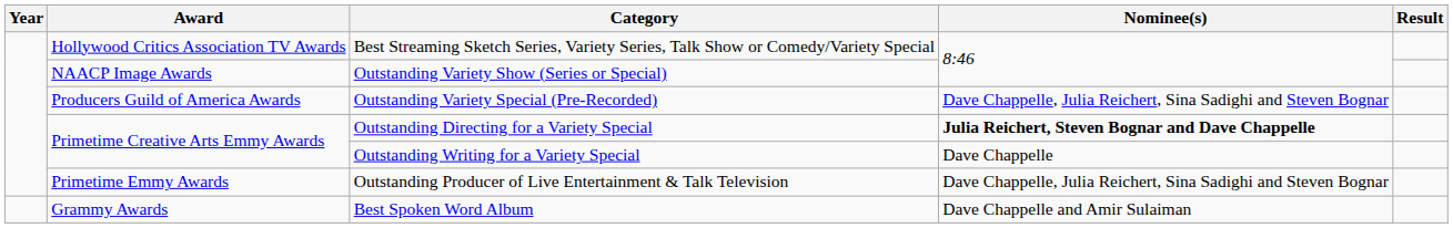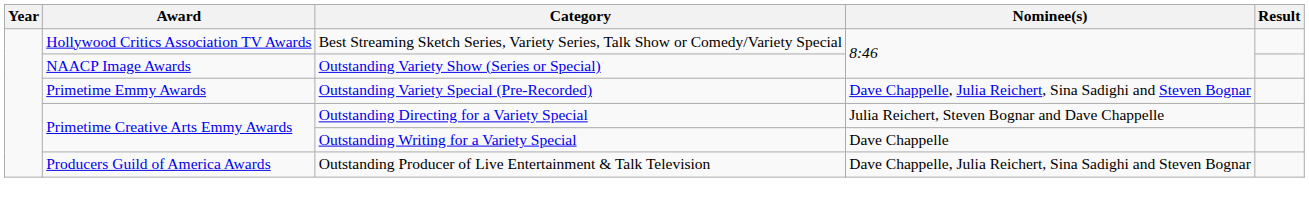Outstanding Variety Special (Pre-Recorded) | Award: Producers Guild of America Awards -> Primetime Emmy Awards
Outstanding Directing for a Variety Special | Nominee(s): bold -> normal
Outstanding Producer of Live Entertainment & Talk Television | Award: Primetime Emmy Awards -> Producers Guild of America Awards
- row: Grammy Awards | Best Spoken Word Album | Dave Chappelle and Amir Sulaiman
